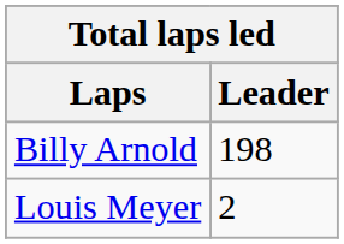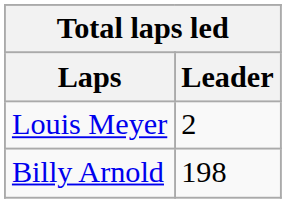rows swapped: Billy Arnold <-> Louis Meyer
